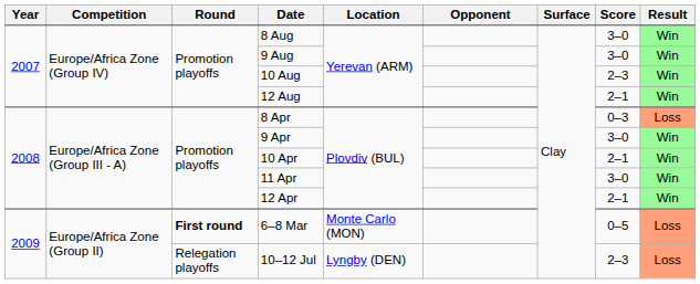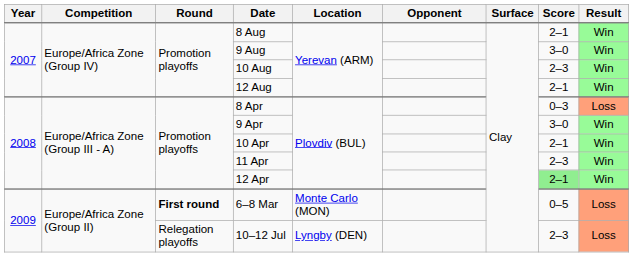8 Aug | Score: 3–0 -> 2–1
11 Apr | Score: 3–0 -> 2–3
12 Apr | Score: no background -> lightgreen background
